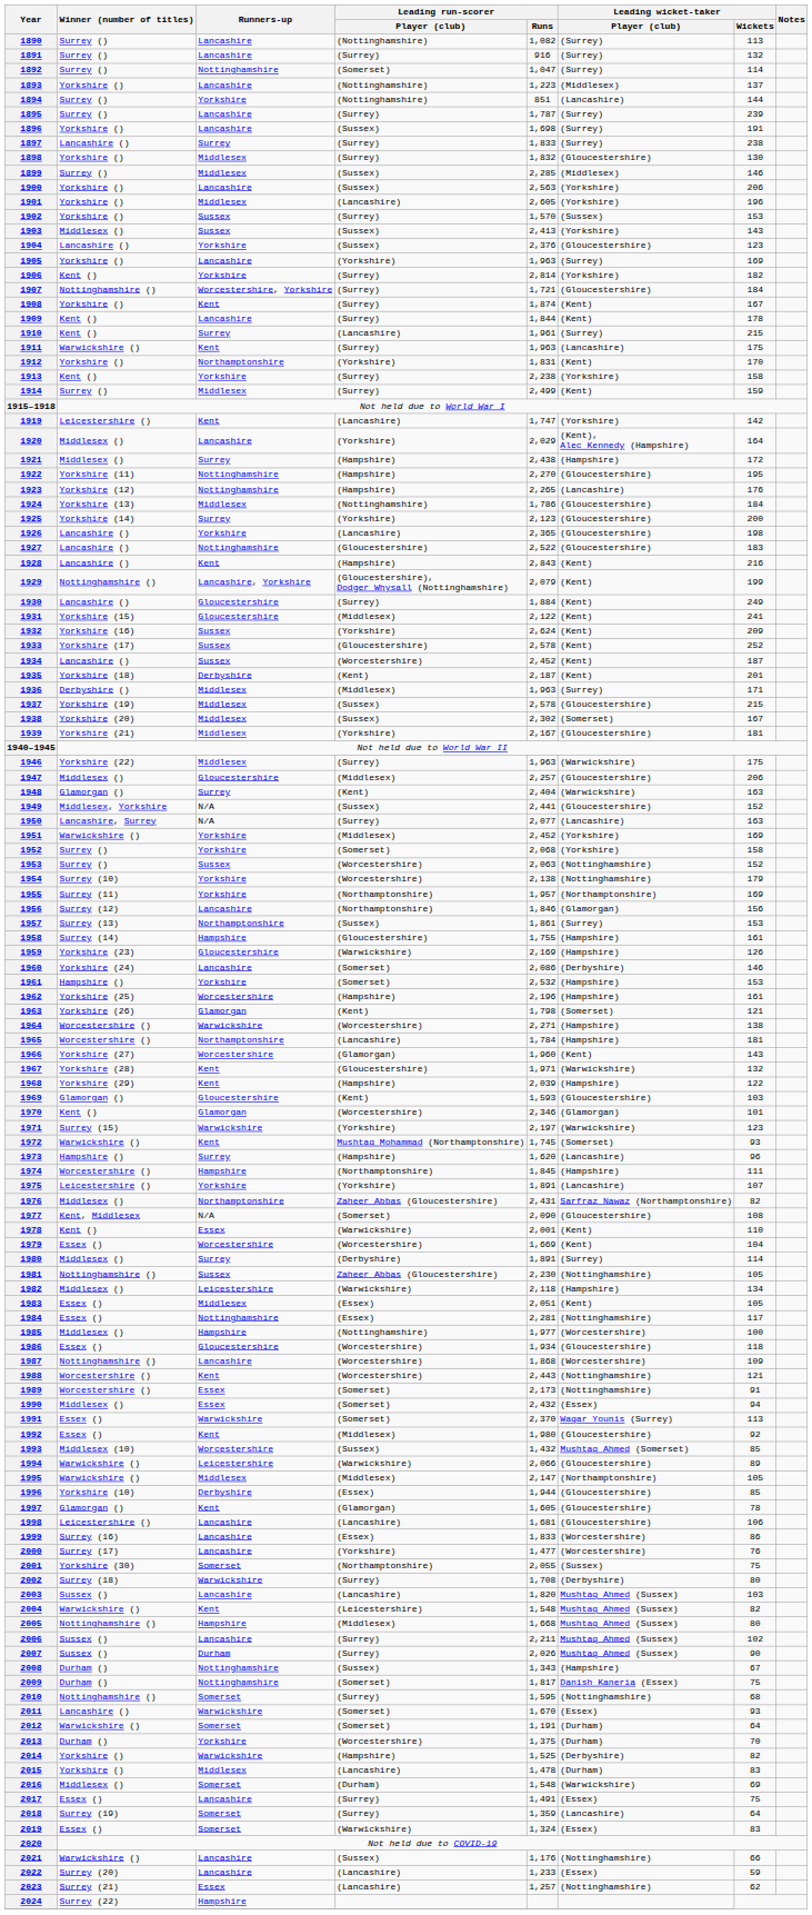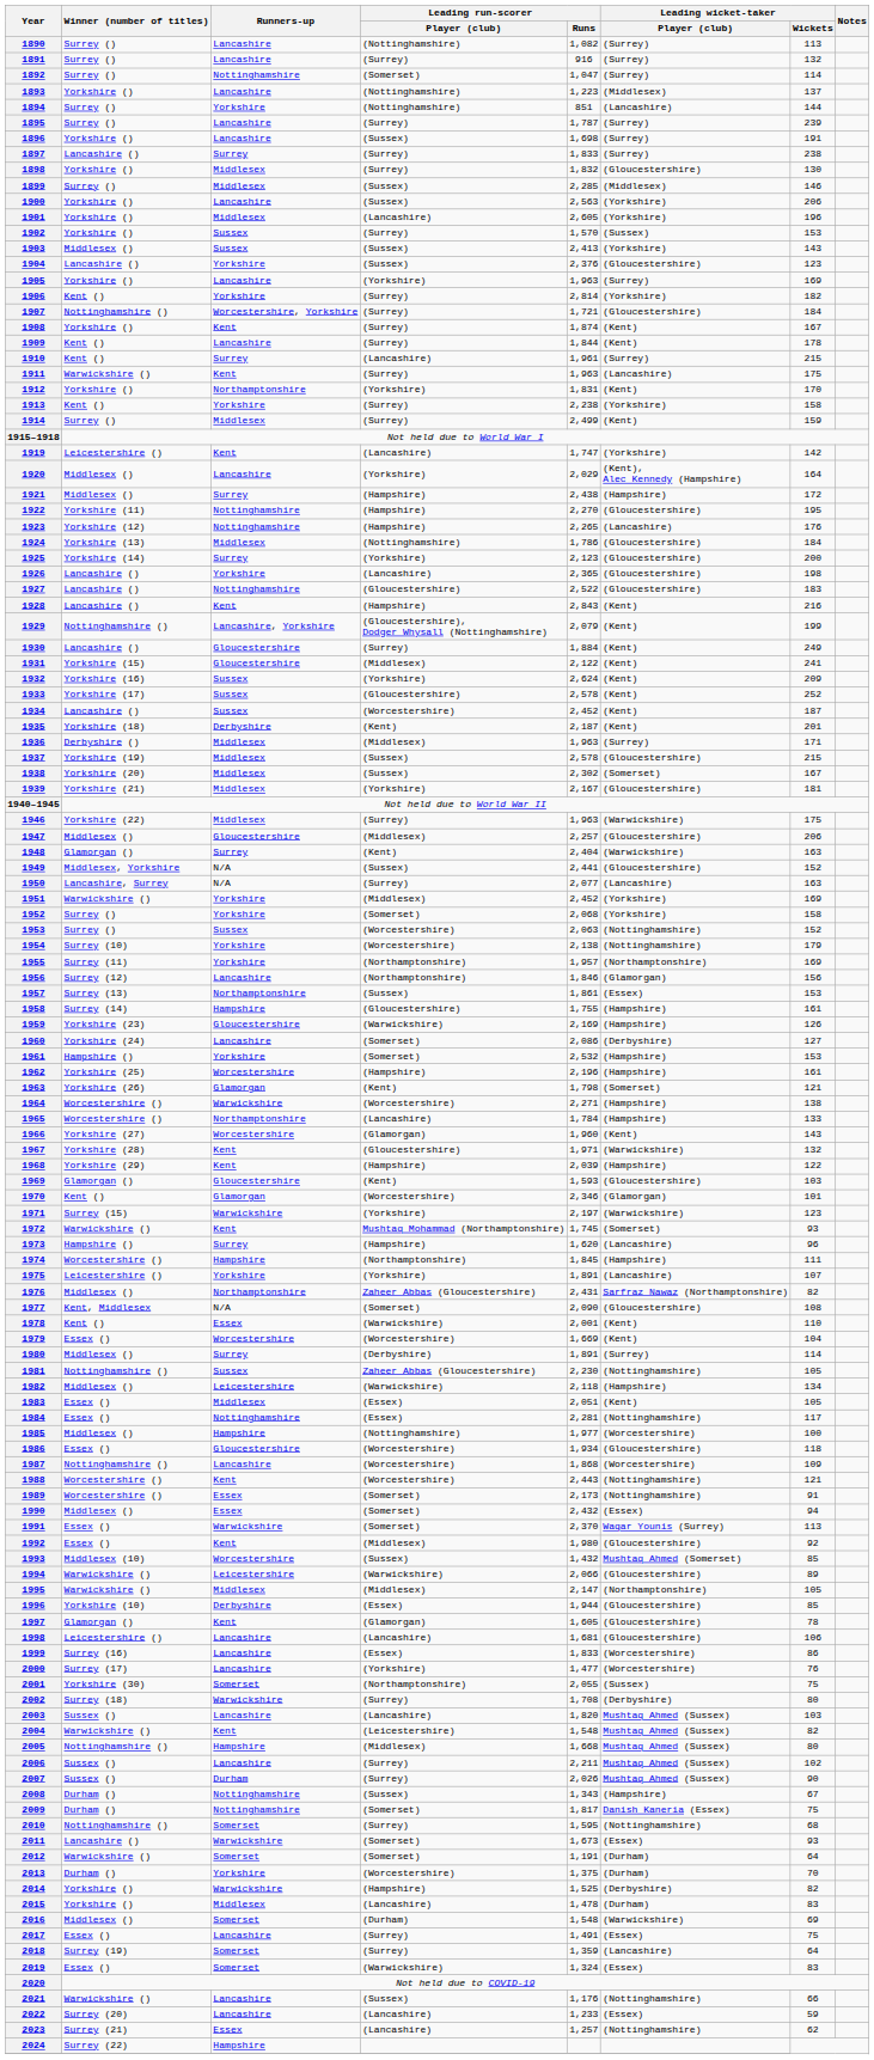1957 | Leading wicket-taker / Player (club): (Surrey) -> (Essex)
1960 | Leading wicket-taker / Wickets: 146 -> 127
1965 | Leading wicket-taker / Wickets: 181 -> 133
2011 | Leading run-scorer / Runs: 1,670 -> 1,673
